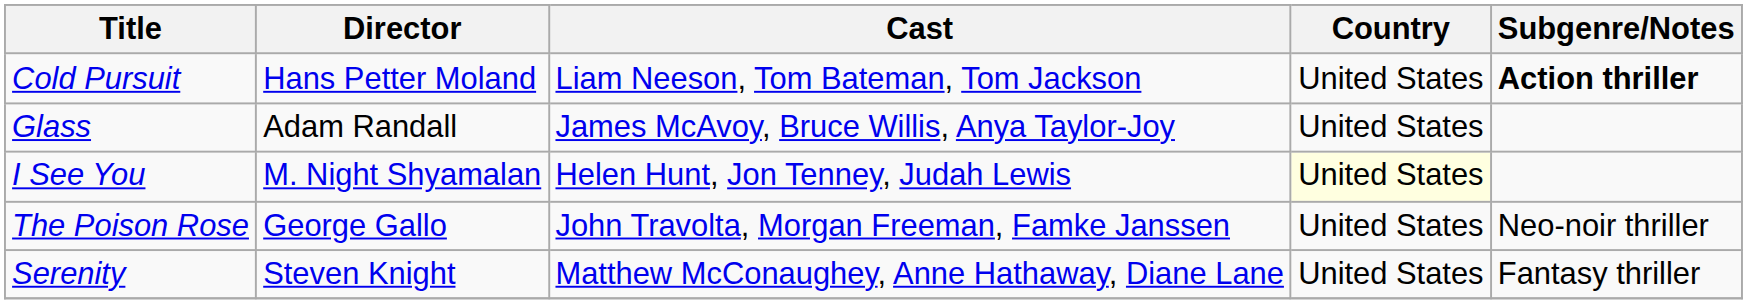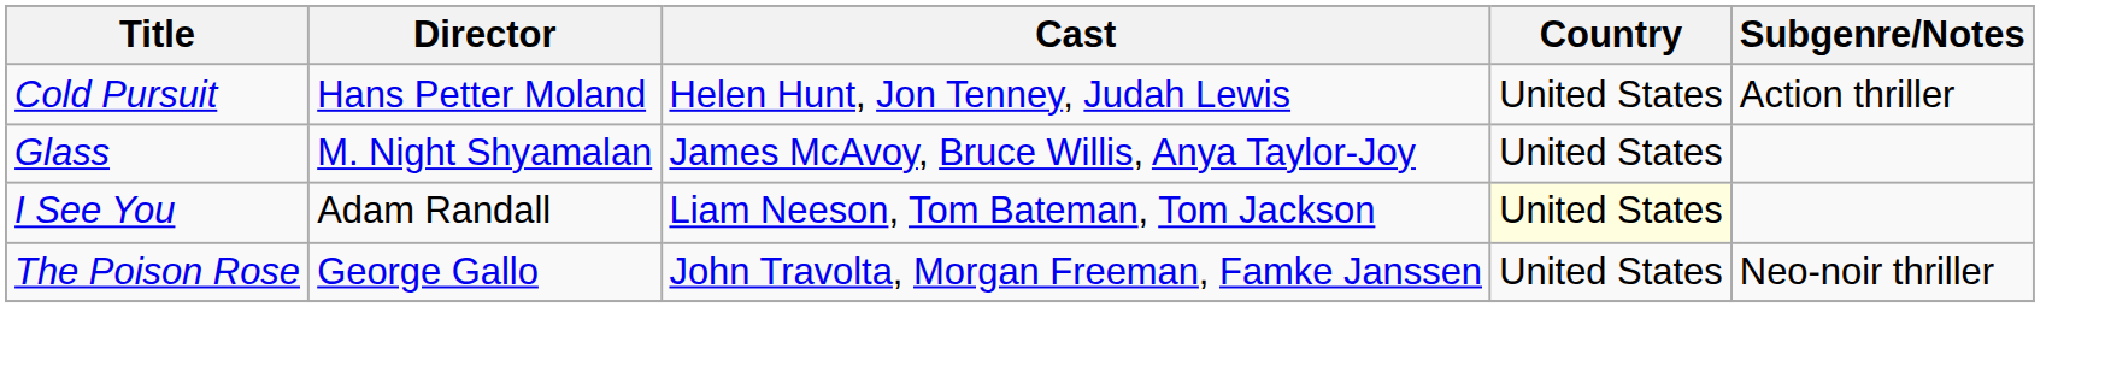Cold Pursuit | Cast: Liam Neeson, Tom Bateman, Tom Jackson -> Helen Hunt, Jon Tenney, Judah Lewis
Cold Pursuit | Subgenre/Notes: bold -> normal
Glass | Director: Adam Randall -> M. Night Shyamalan
I See You | Director: M. Night Shyamalan -> Adam Randall
I See You | Cast: Helen Hunt, Jon Tenney, Judah Lewis -> Liam Neeson, Tom Bateman, Tom Jackson
- row: Serenity | Steven Knight | Matthew McConaughey, Anne Hathaway, Diane Lane | United States | Fantasy thriller
